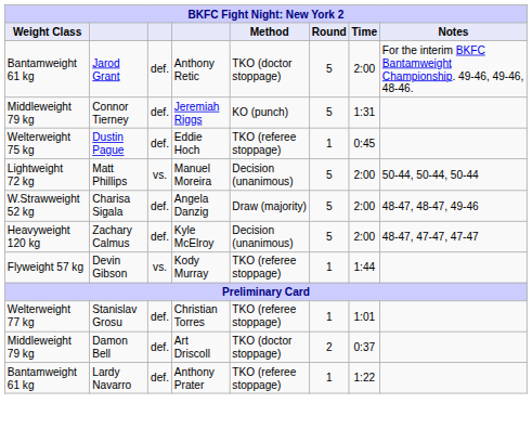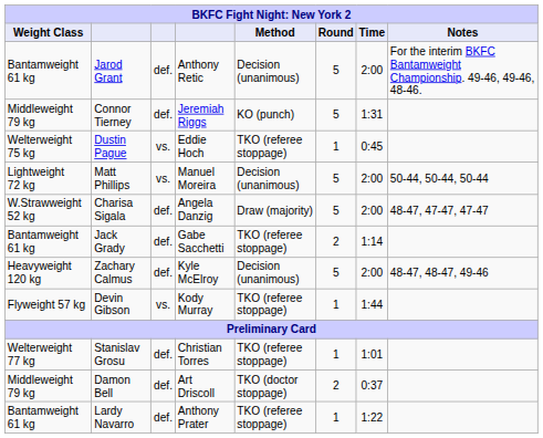Jarod Grant | Method: TKO (doctor stoppage) -> Decision (unanimous)
Dustin Pague | column 3: def. -> vs.
Charisa Sigala | Notes: 48-47, 48-47, 49-46 -> 48-47, 47-47, 47-47
+ row: Bantamweight 61 kg | Jack Grady | def. | Gabe Sacchetti | TKO (referee stoppage) | 2 | 1:14
Zachary Calmus | Notes: 48-47, 47-47, 47-47 -> 48-47, 48-47, 49-46
